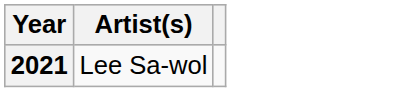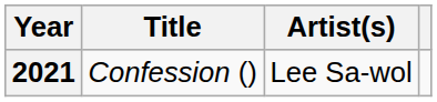+ column: Title | Confession ()
